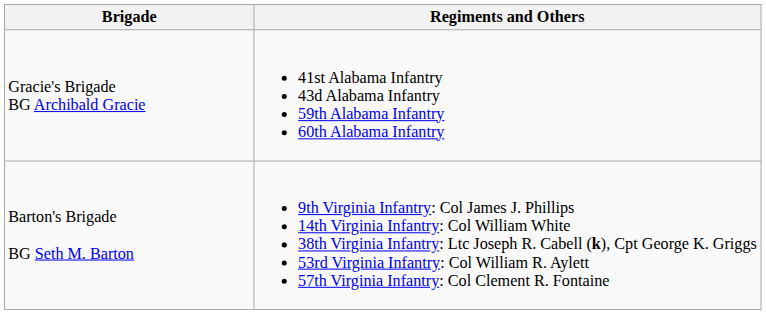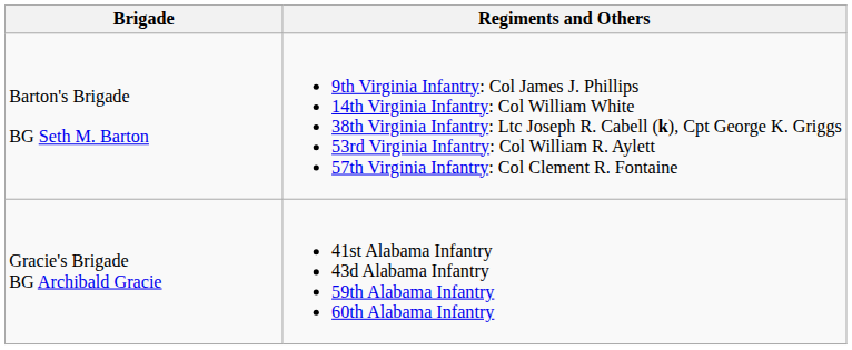rows swapped: Barton's Brigade BG Seth M. Barton <-> Gracie's Brigade BG Archibald Gracie
